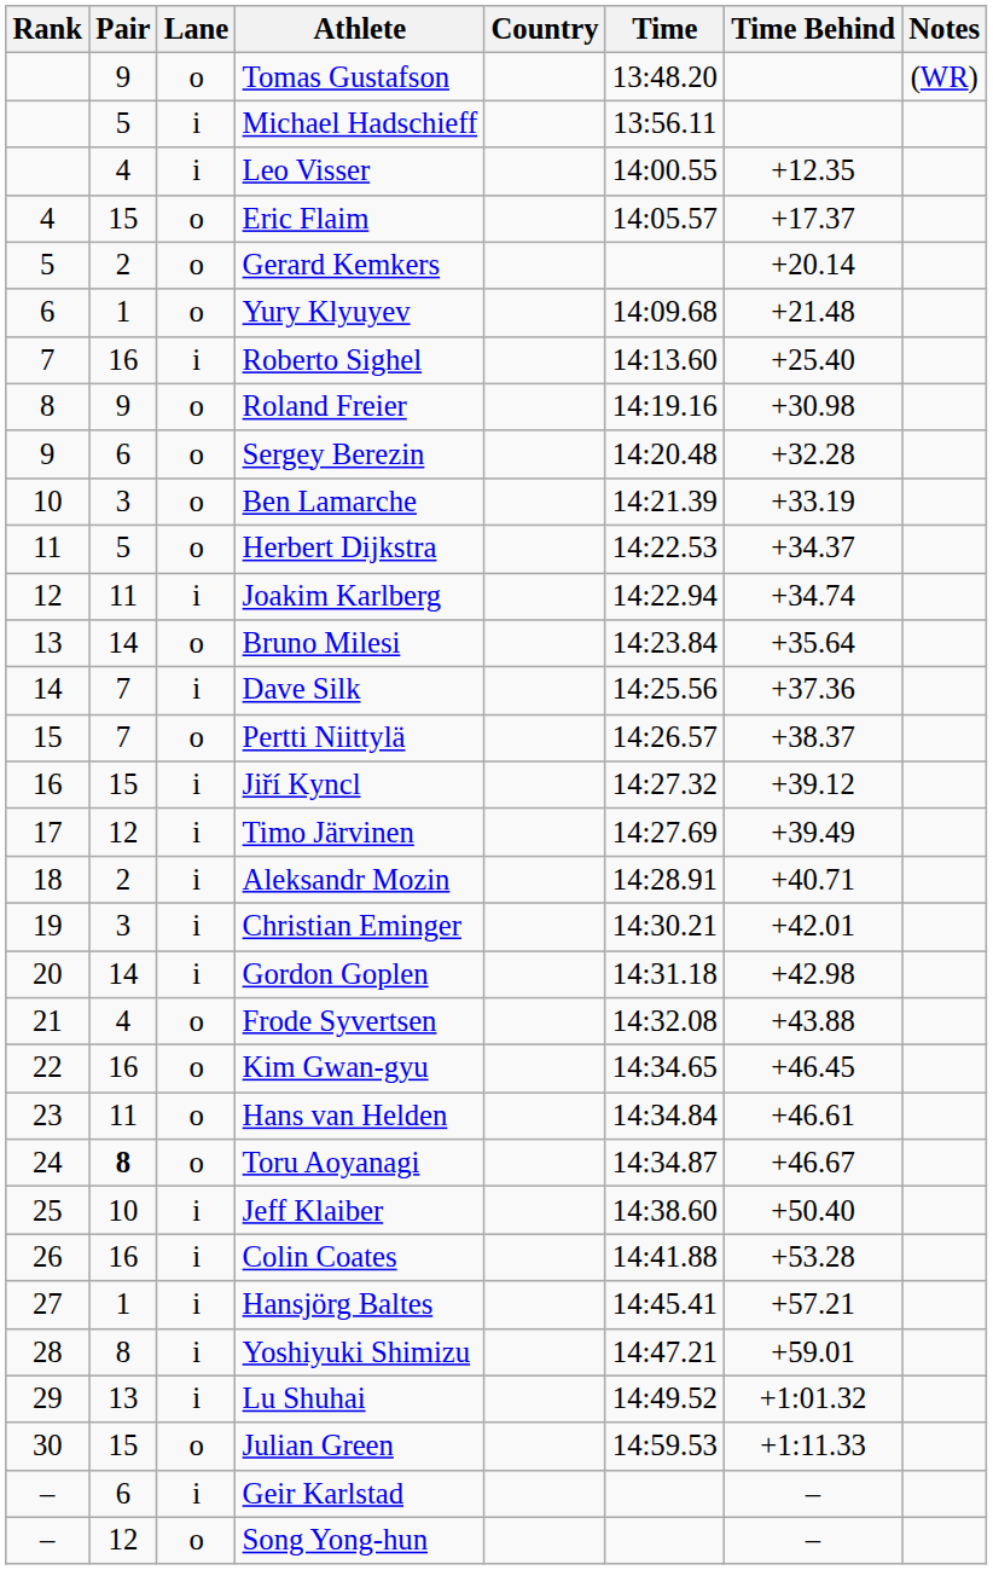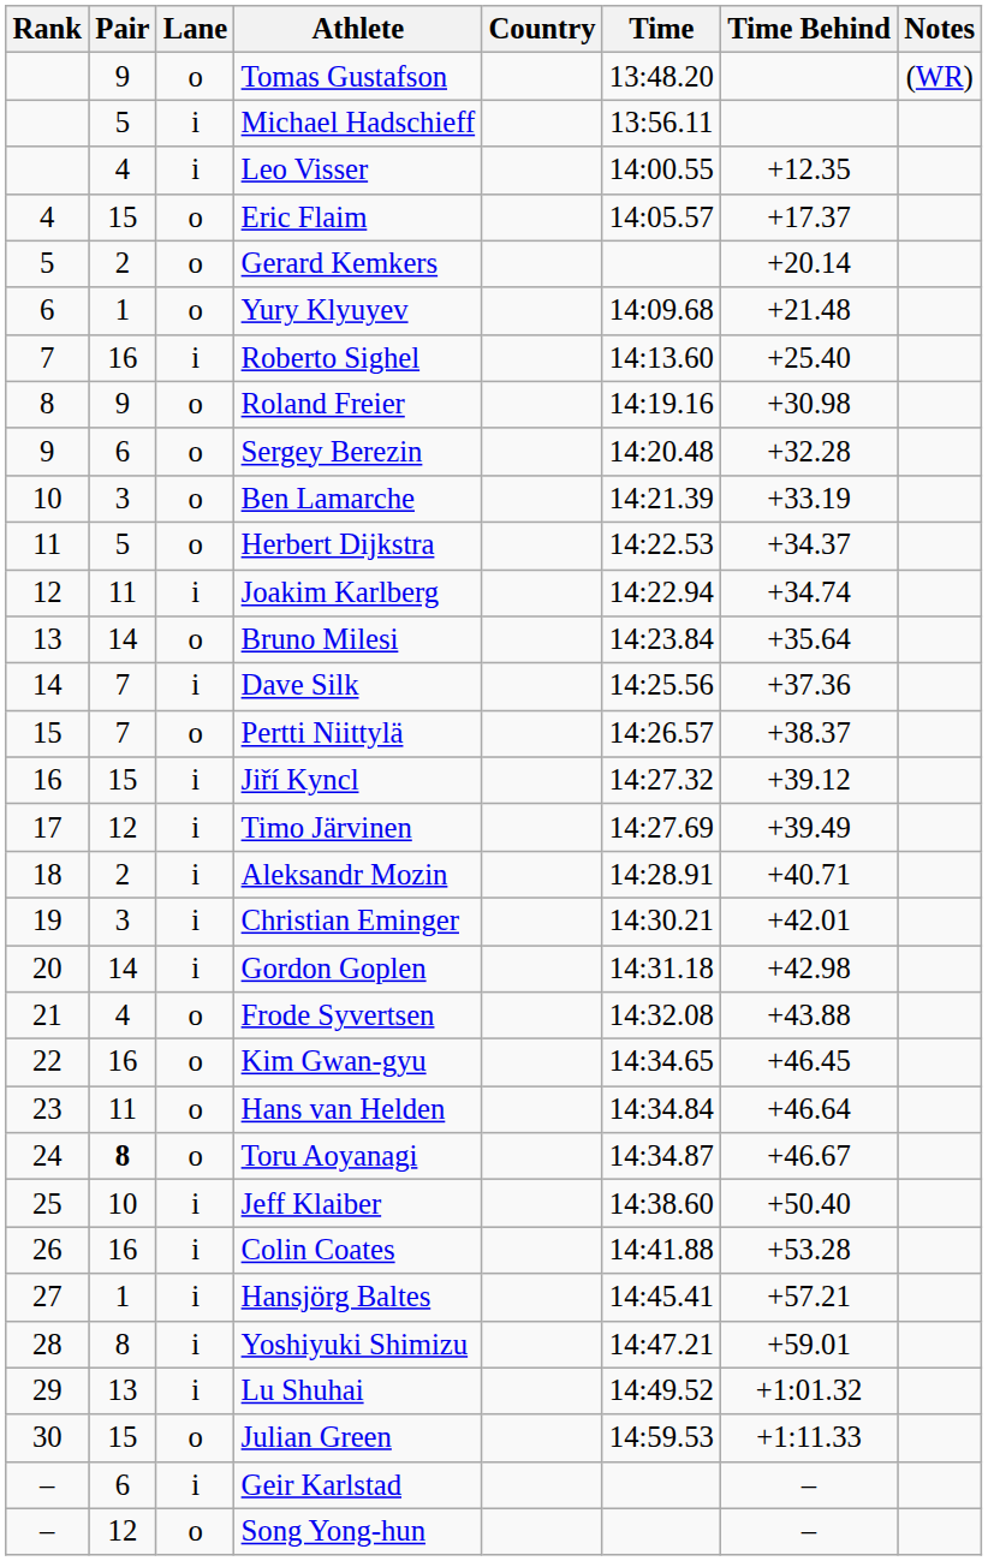Hans van Helden | Time Behind: +46.61 -> +46.64
